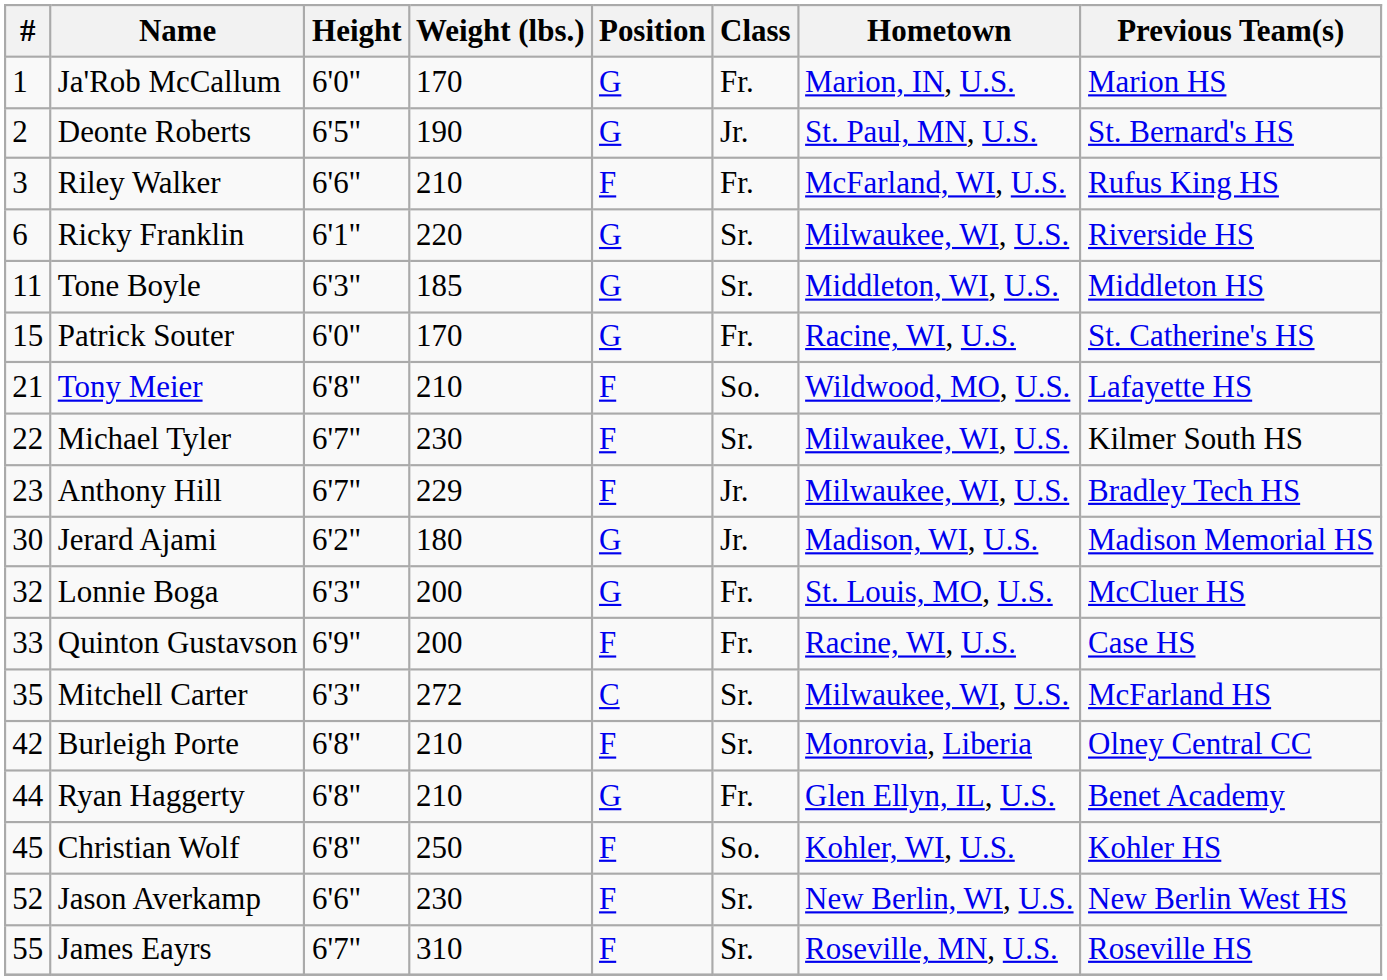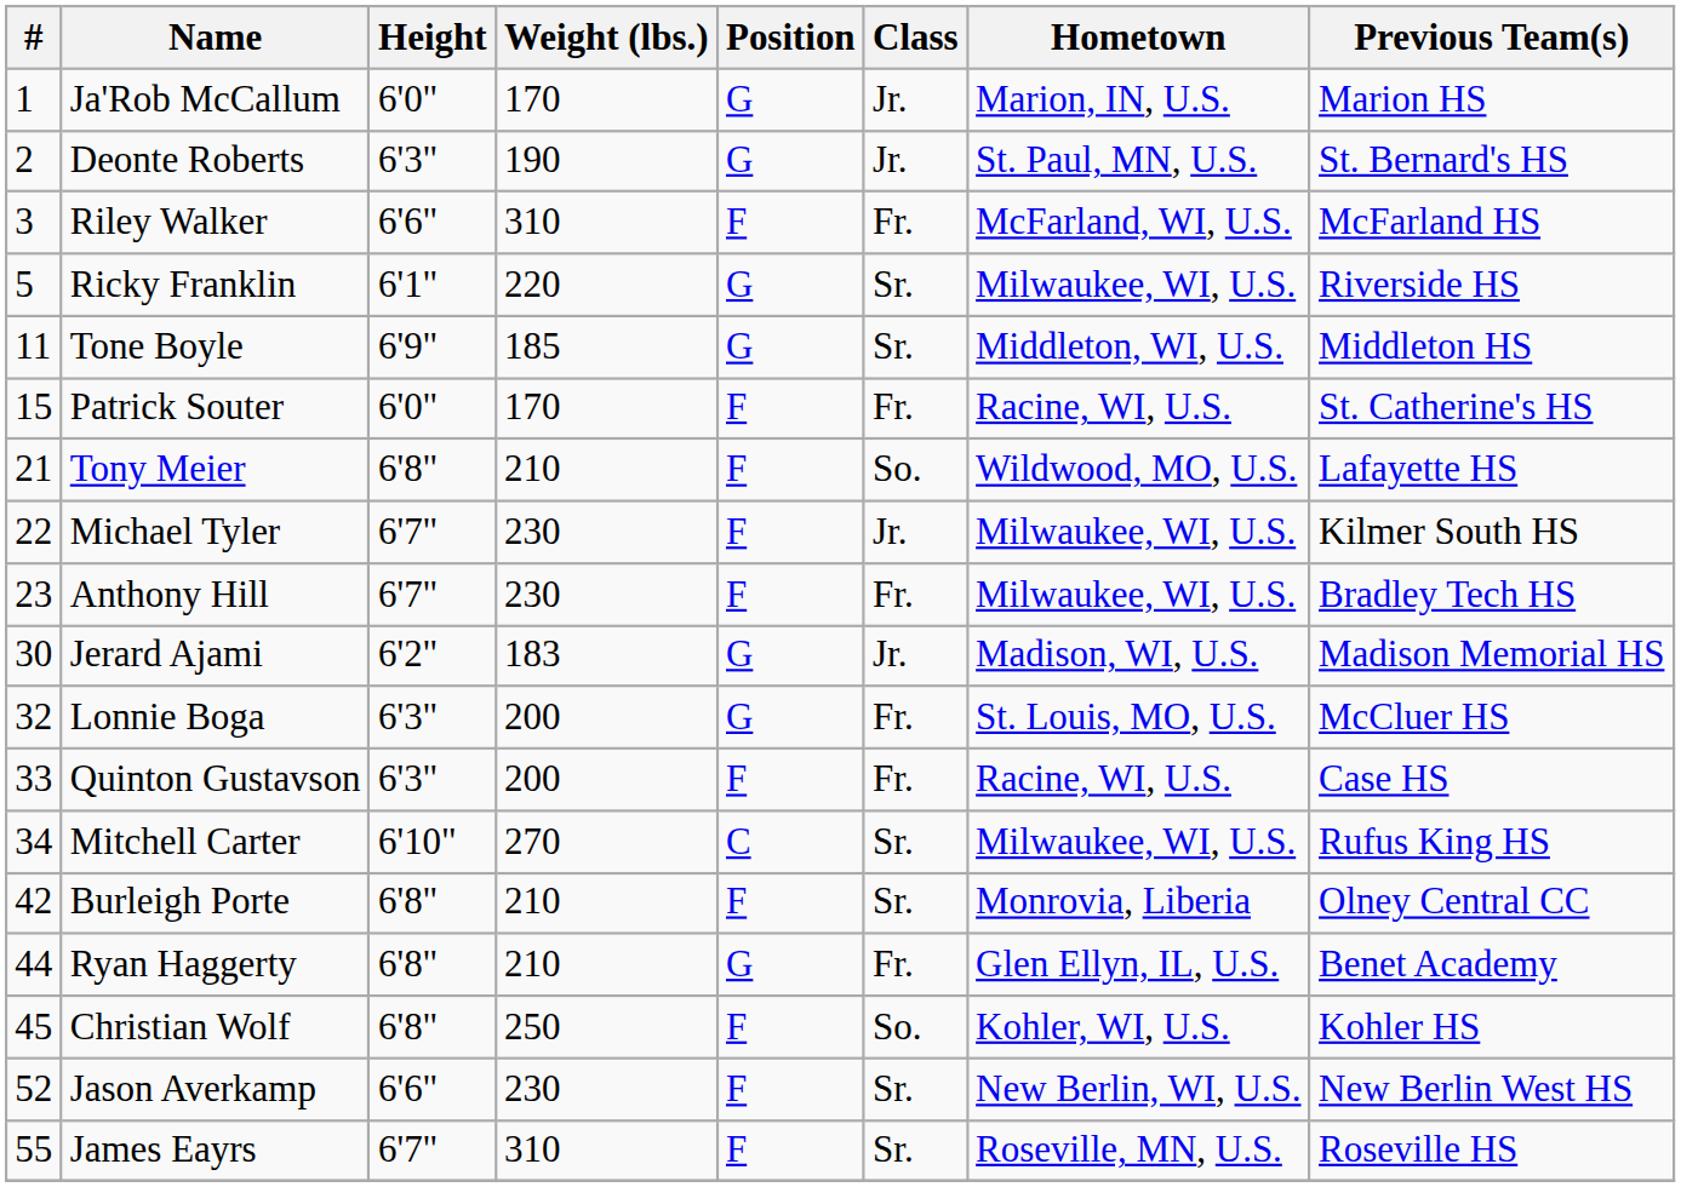Ja'Rob McCallum | Class: Fr. -> Jr.
Deonte Roberts | Height: 6'5" -> 6'3"
Riley Walker | Weight (lbs.): 210 -> 310
Riley Walker | Previous Team(s): Rufus King HS -> McFarland HS
Ricky Franklin | #: 6 -> 5
Tone Boyle | Height: 6'3" -> 6'9"
Patrick Souter | Position: G -> F
Michael Tyler | Class: Sr. -> Jr.
Anthony Hill | Weight (lbs.): 229 -> 230
Anthony Hill | Class: Jr. -> Fr.
Jerard Ajami | Weight (lbs.): 180 -> 183
Quinton Gustavson | Height: 6'9" -> 6'3"
Mitchell Carter | #: 35 -> 34
Mitchell Carter | Height: 6'3" -> 6'10"
Mitchell Carter | Weight (lbs.): 272 -> 270
Mitchell Carter | Previous Team(s): McFarland HS -> Rufus King HS
